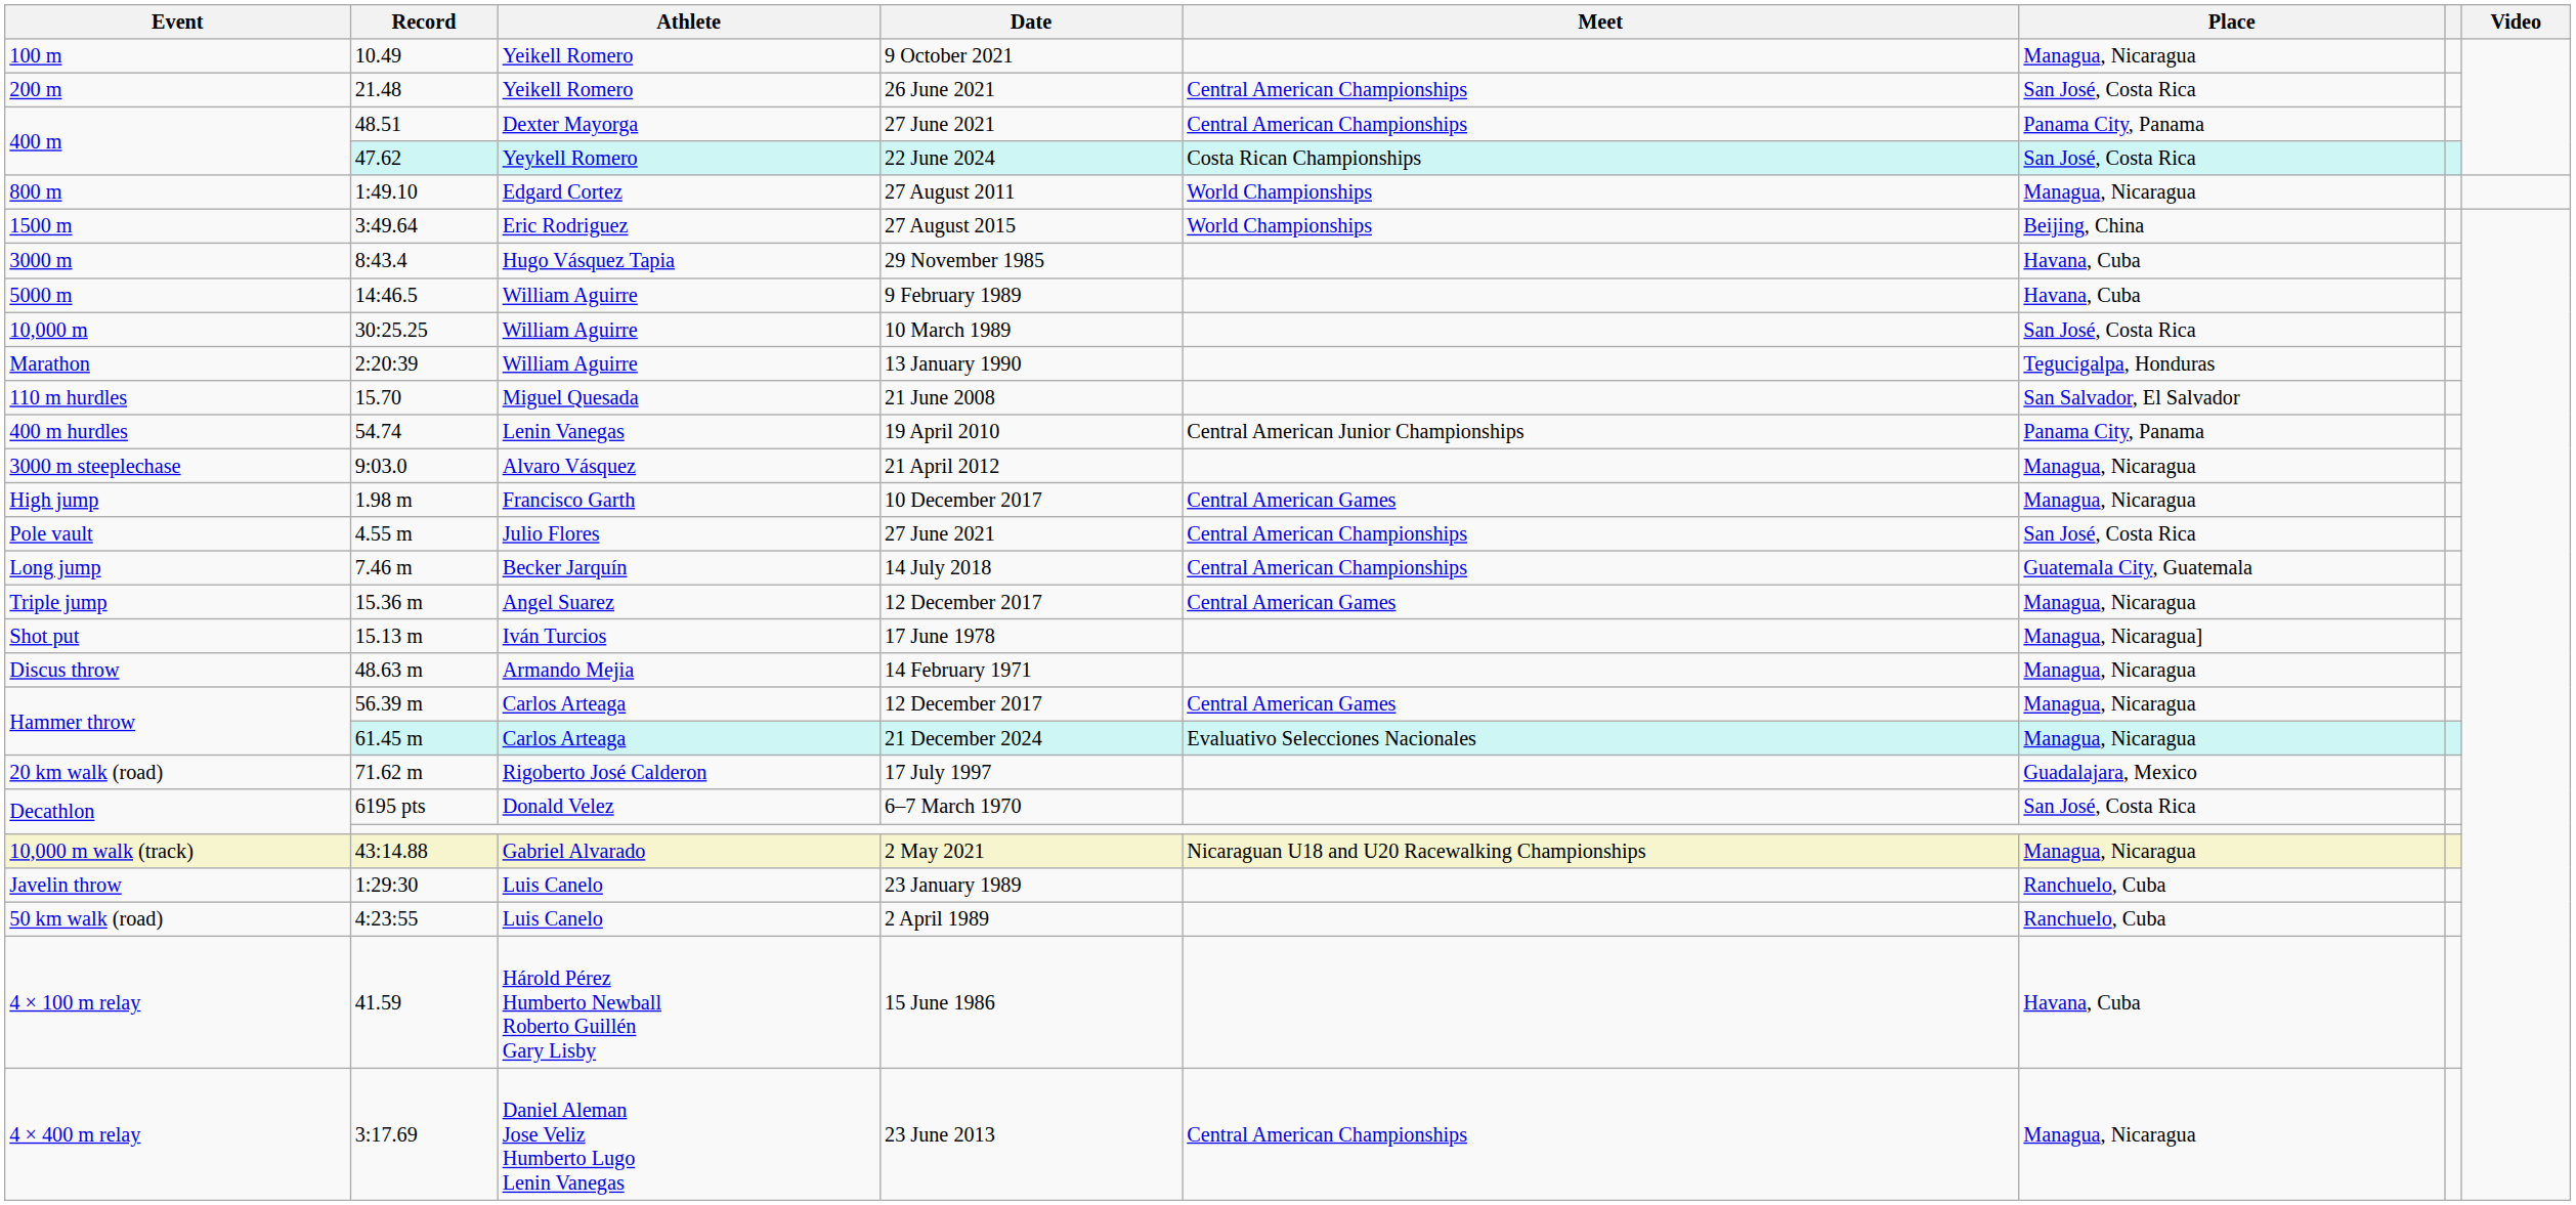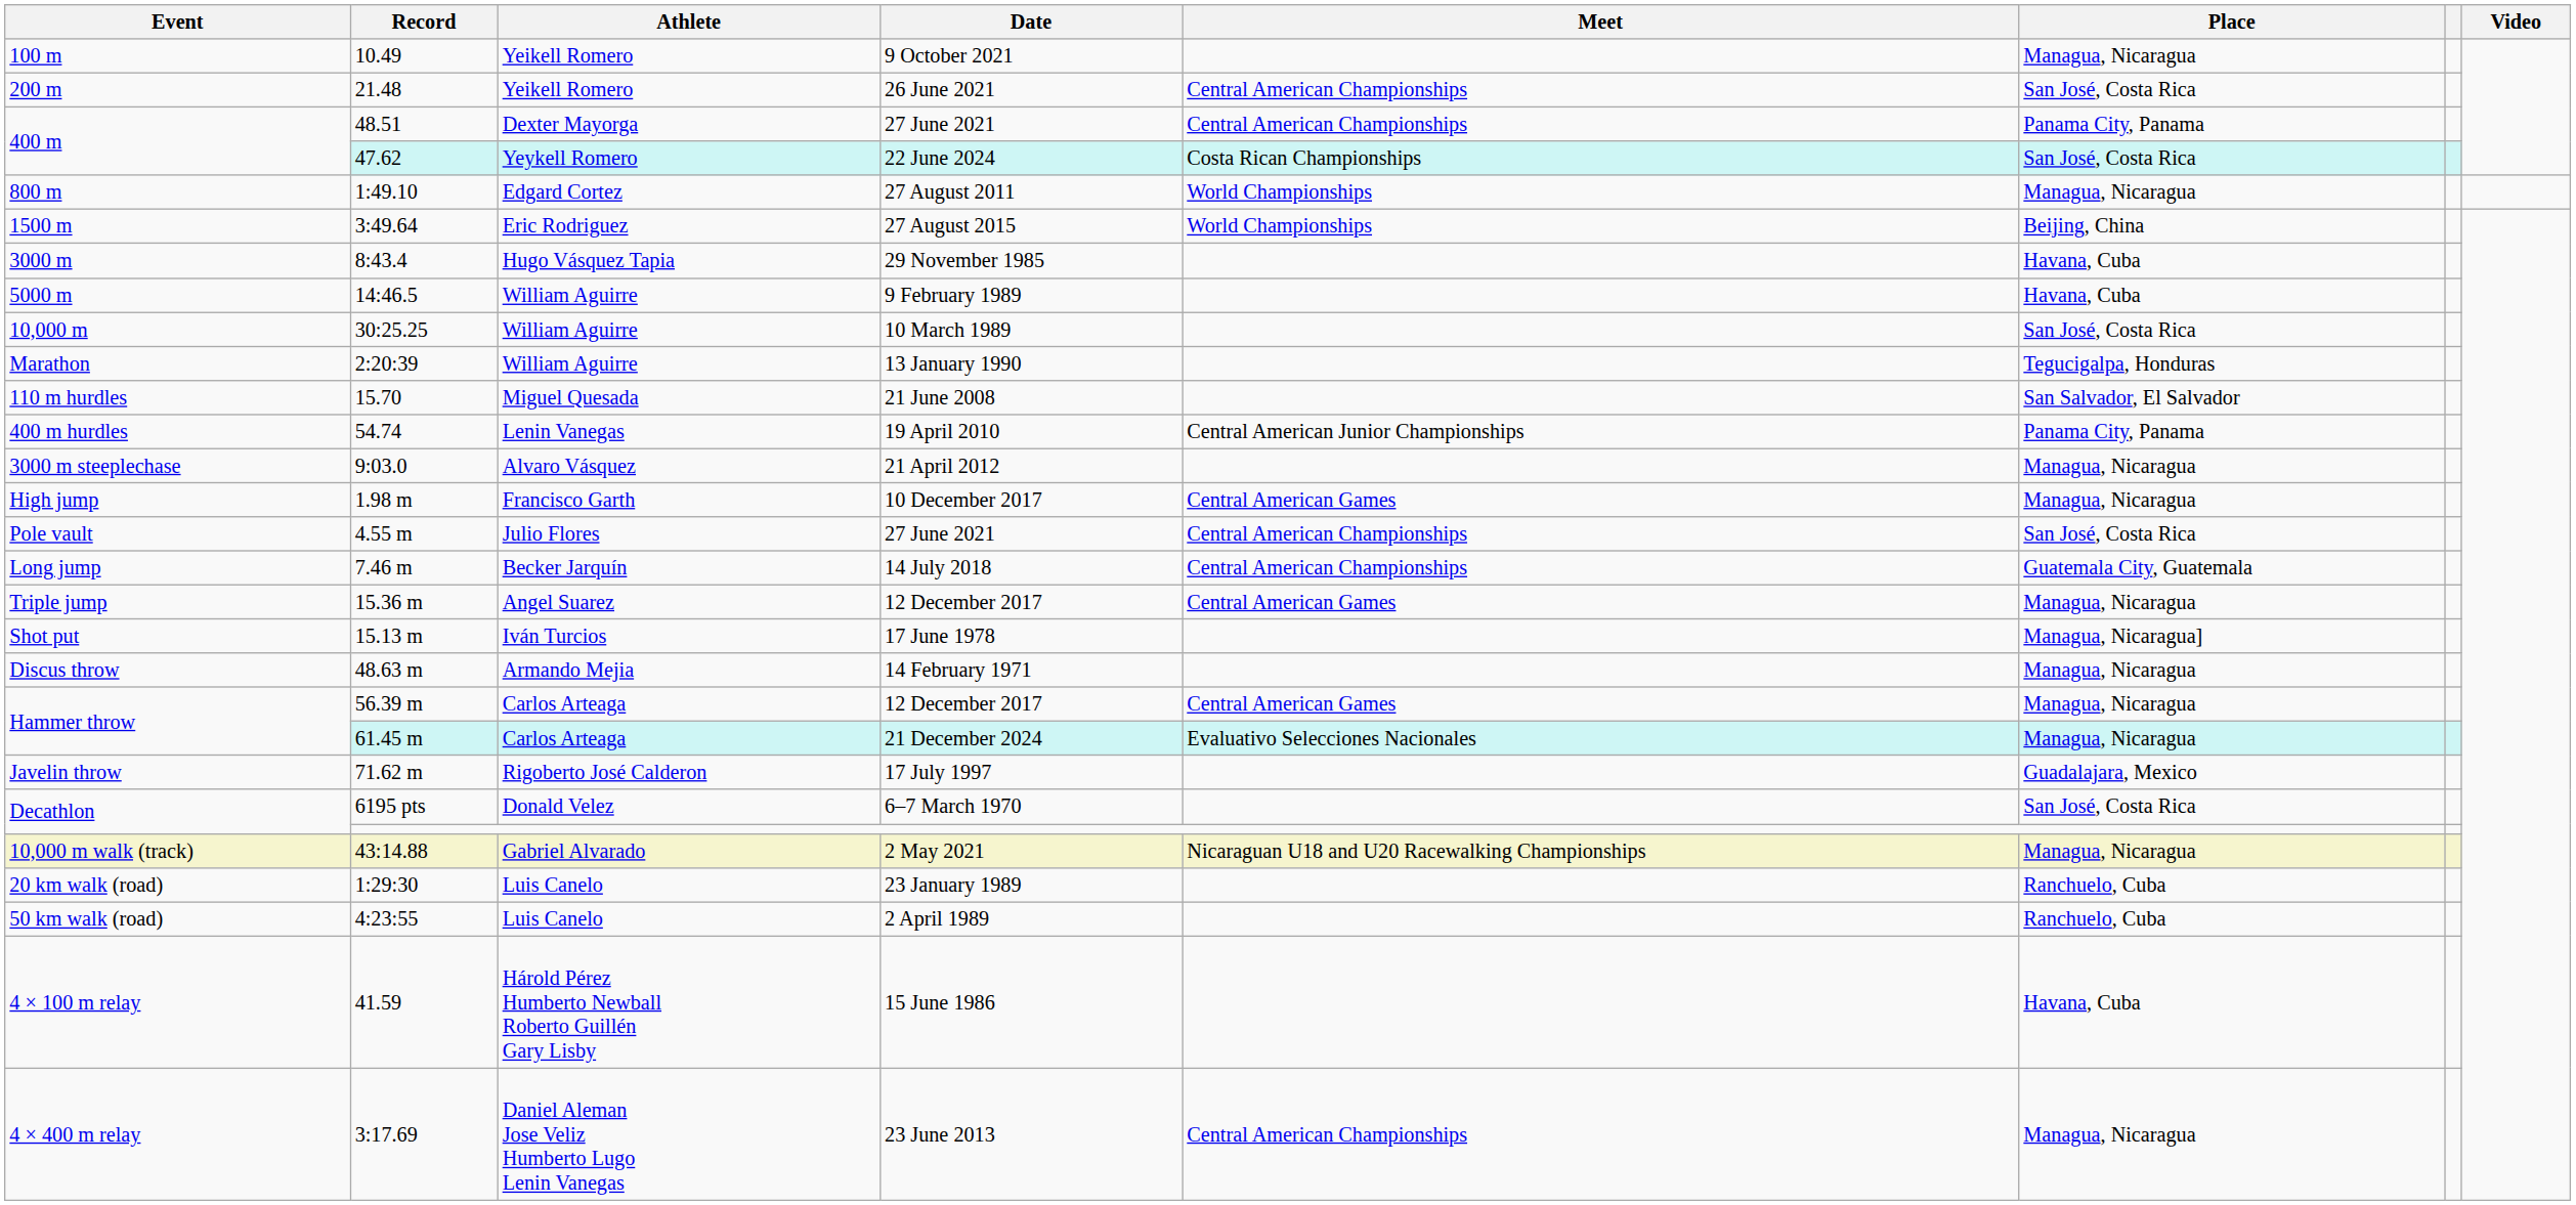17 July 1997 | Event: 20 km walk (road) -> Javelin throw
23 January 1989 | Event: Javelin throw -> 20 km walk (road)
